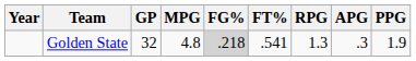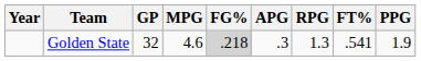columns swapped: FT% <-> APG
Golden State | MPG: 4.8 -> 4.6
